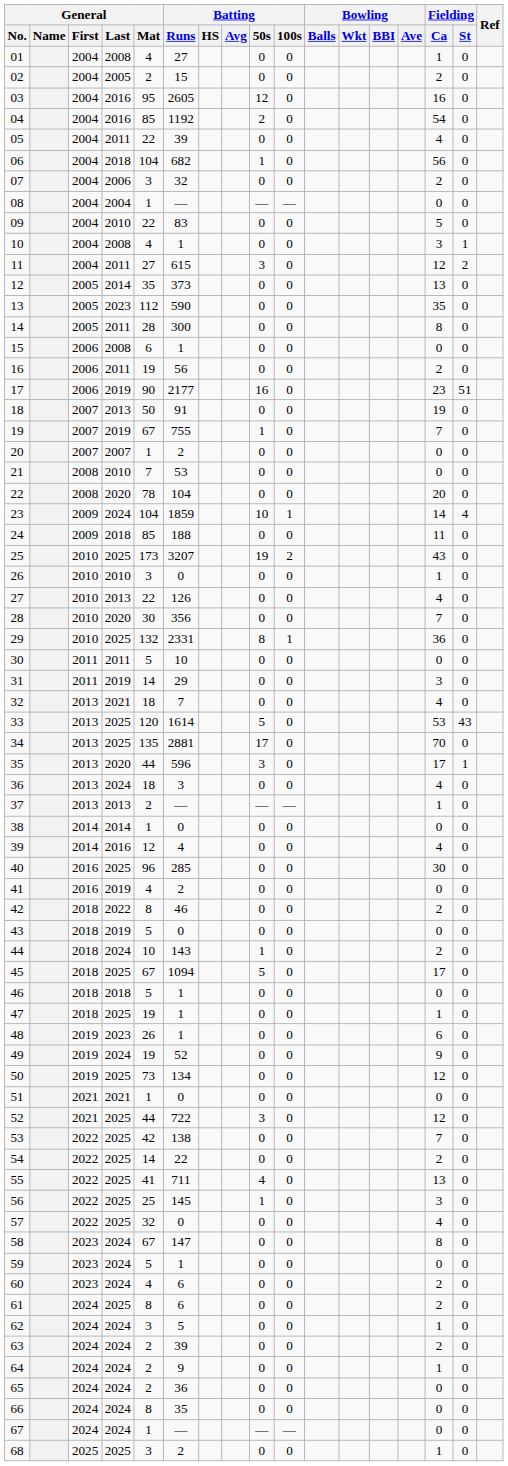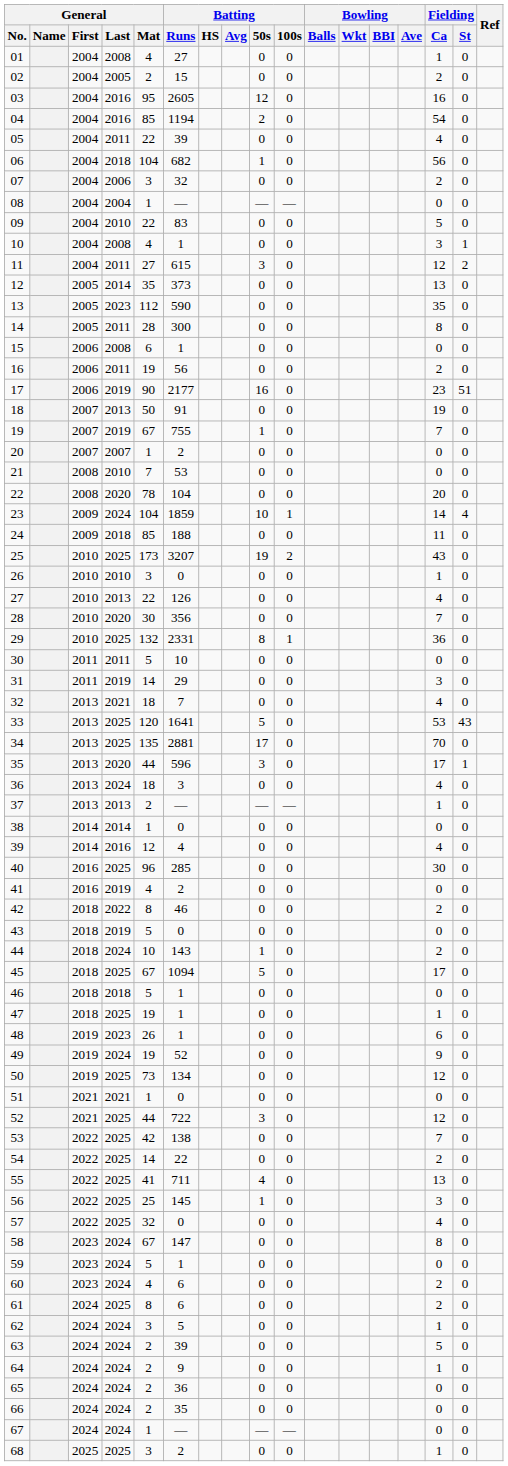04 | Batting / Runs: 1192 -> 1194
33 | Batting / Runs: 1614 -> 1641
63 | Fielding / Ca: 2 -> 5
66 | General / Mat: 8 -> 2
